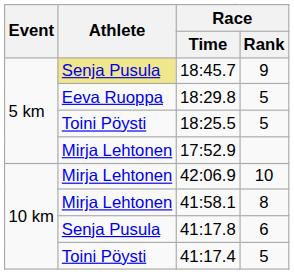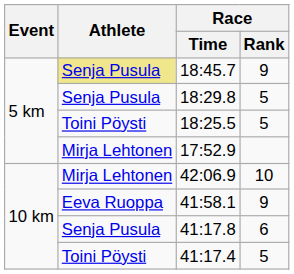18:29.8 | Athlete: Eeva Ruoppa -> Senja Pusula
41:58.1 | Athlete: Mirja Lehtonen -> Eeva Ruoppa
41:58.1 | Race / Rank: 8 -> 9
